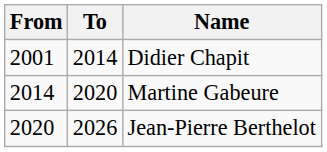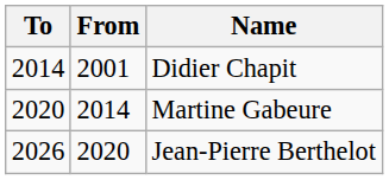columns swapped: From <-> To
